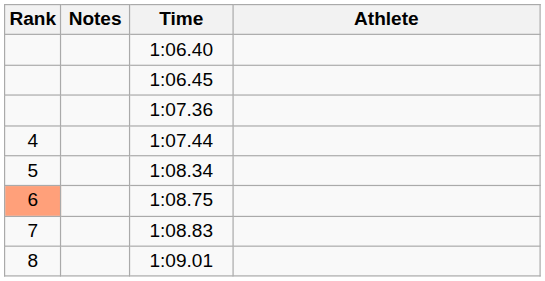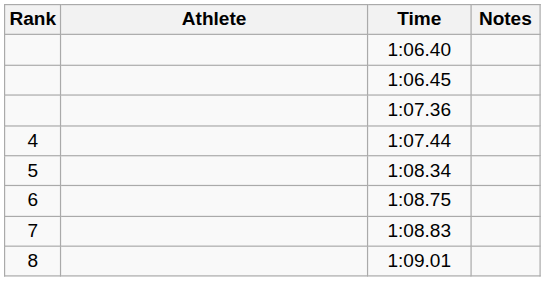columns swapped: Athlete <-> Notes
1:08.75 | Rank: lightsalmon background -> no background
